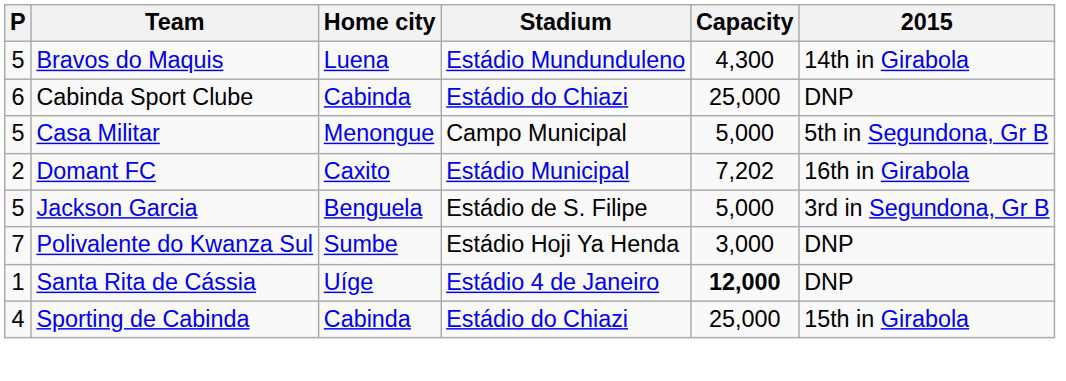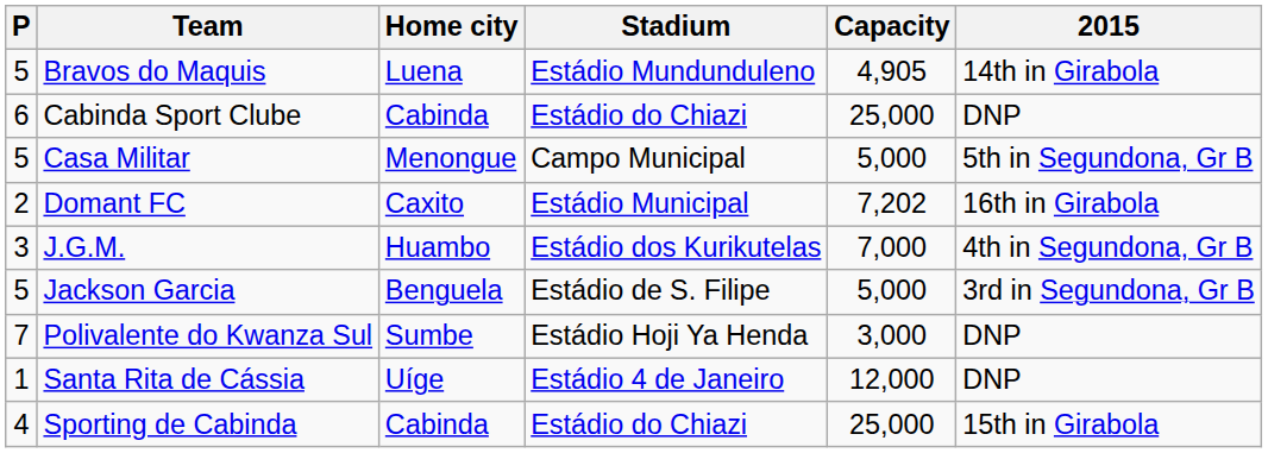Bravos do Maquis | Capacity: 4,300 -> 4,905
+ row: 3 | J.G.M. | Huambo | Estádio dos Kurikutelas | 7,000 | 4th in Segundona, Gr B
Santa Rita de Cássia | Capacity: bold -> normal
